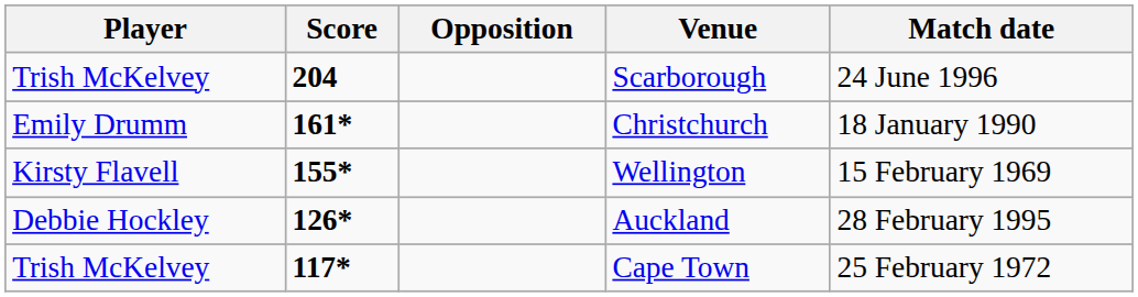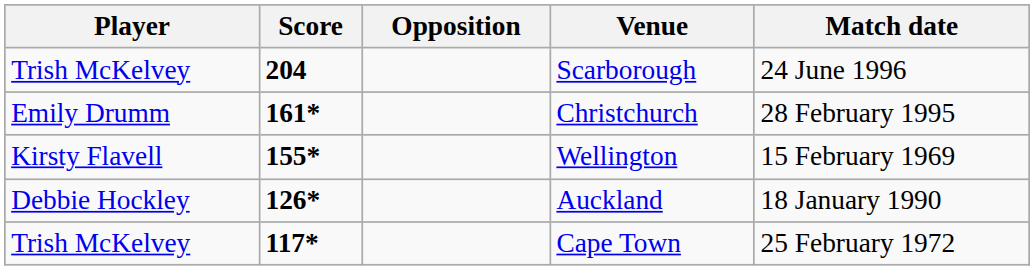Christchurch | Match date: 18 January 1990 -> 28 February 1995
Auckland | Match date: 28 February 1995 -> 18 January 1990
